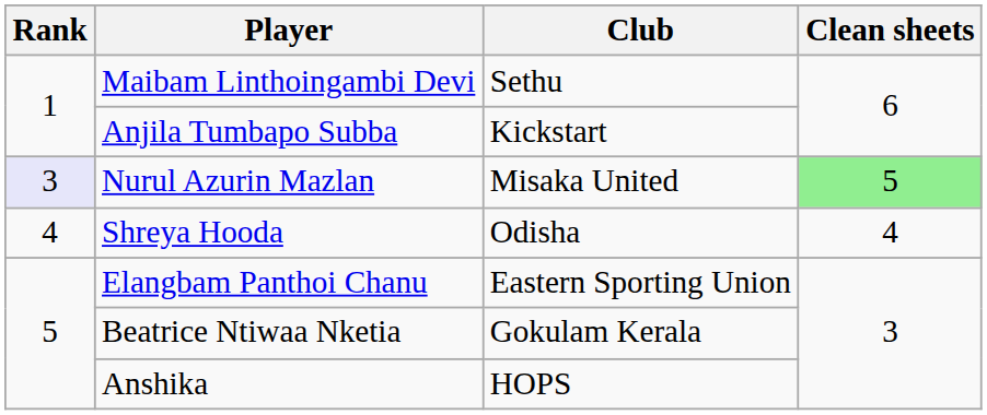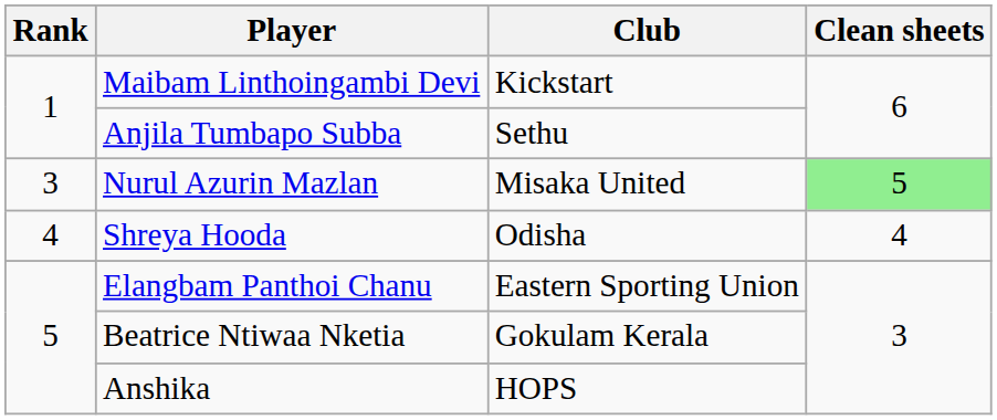Maibam Linthoingambi Devi | Club: Sethu -> Kickstart
Anjila Tumbapo Subba | Club: Kickstart -> Sethu
Nurul Azurin Mazlan | Rank: lavender background -> no background
